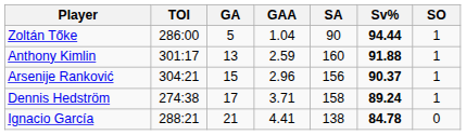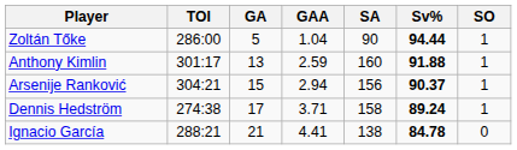Arsenije Ranković | GAA: 2.96 -> 2.94
